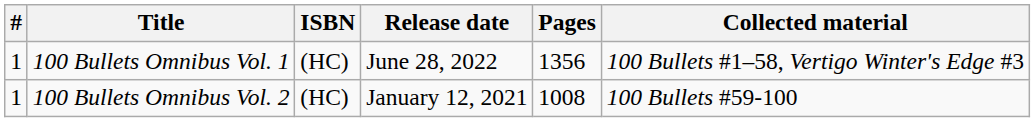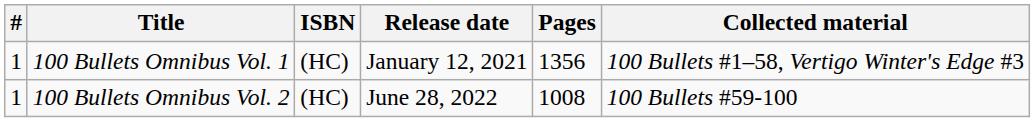100 Bullets Omnibus Vol. 1 | Release date: June 28, 2022 -> January 12, 2021
100 Bullets Omnibus Vol. 2 | Release date: January 12, 2021 -> June 28, 2022
